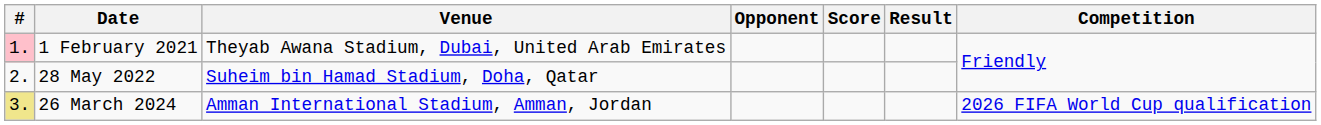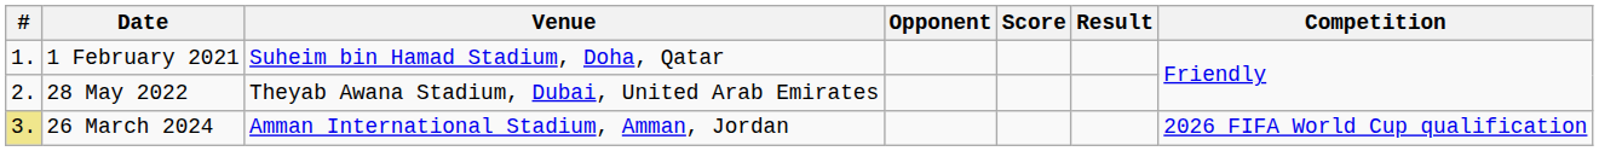1 February 2021 | #: pink background -> no background
1 February 2021 | Venue: Theyab Awana Stadium, Dubai, United Arab Emirates -> Suheim bin Hamad Stadium, Doha, Qatar
28 May 2022 | Venue: Suheim bin Hamad Stadium, Doha, Qatar -> Theyab Awana Stadium, Dubai, United Arab Emirates
